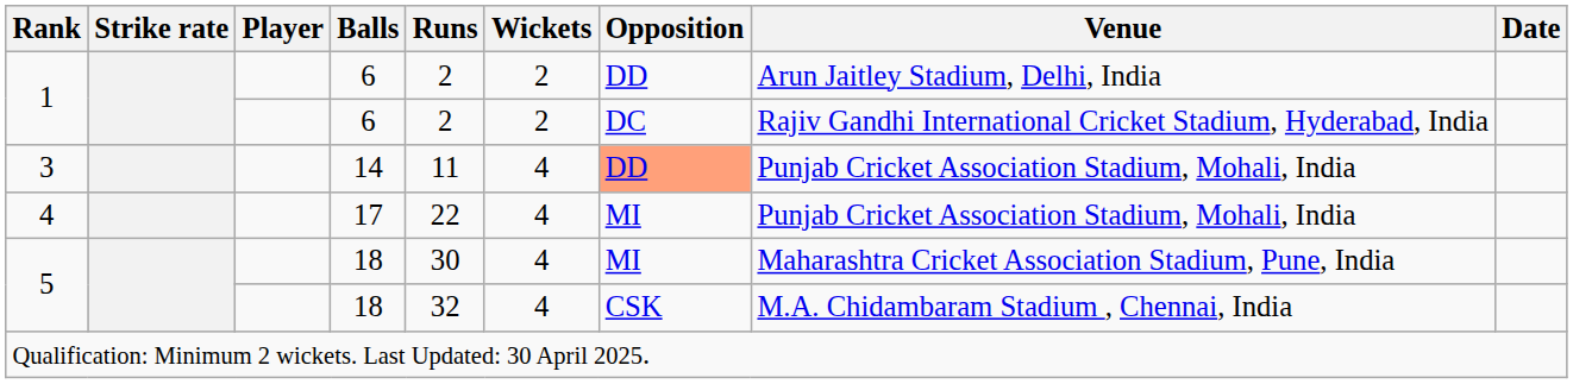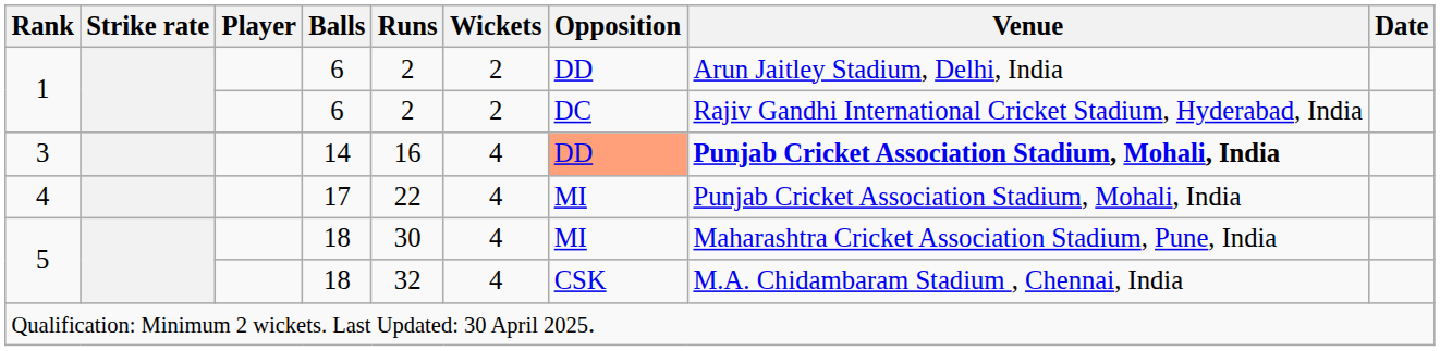3 | Runs: 11 -> 16
3 | Venue: normal -> bold
